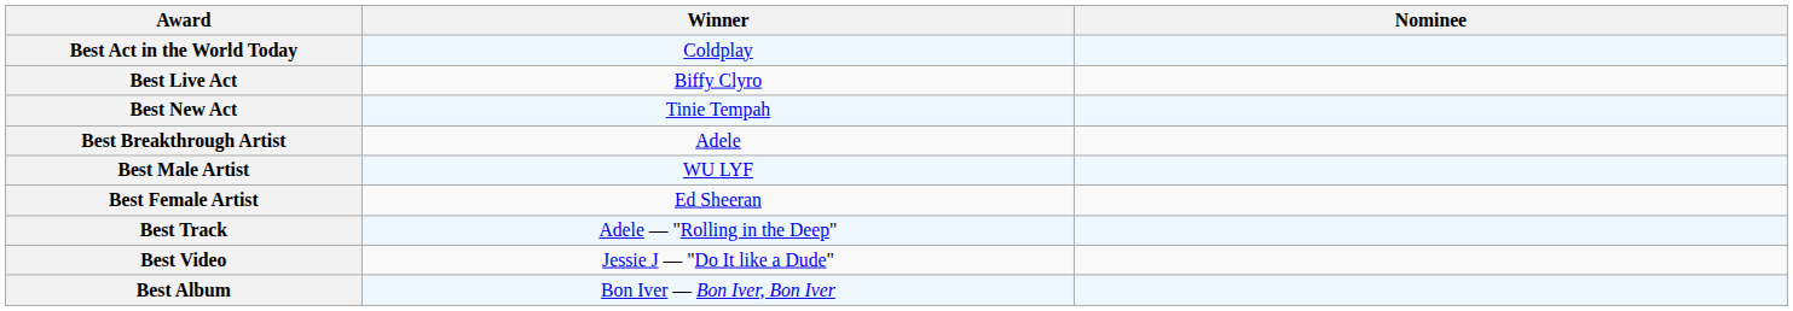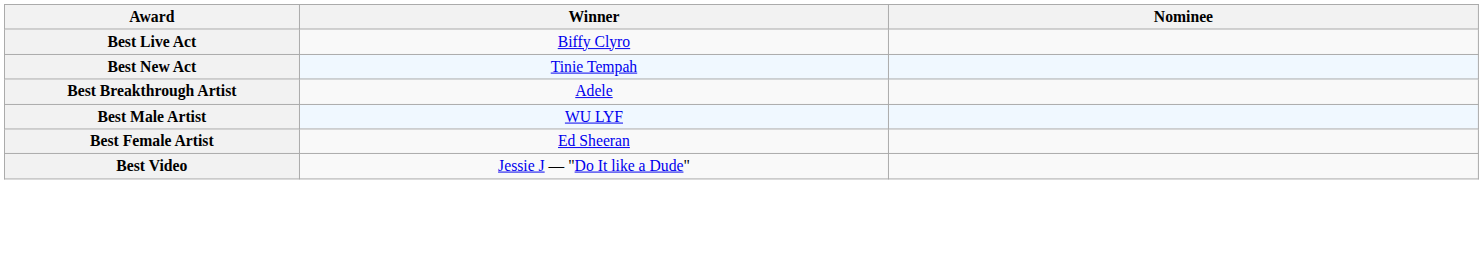- row: Best Act in the World Today | Coldplay
- row: Best Track | Adele — "Rolling in the Deep"
- row: Best Album | Bon Iver — Bon Iver, Bon Iver
